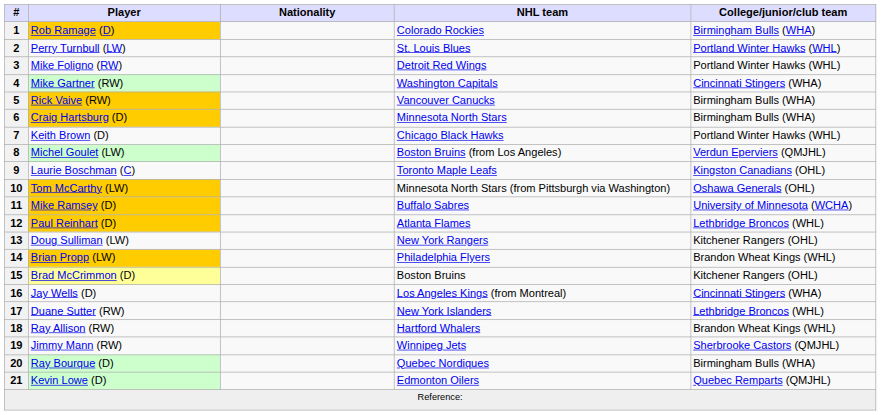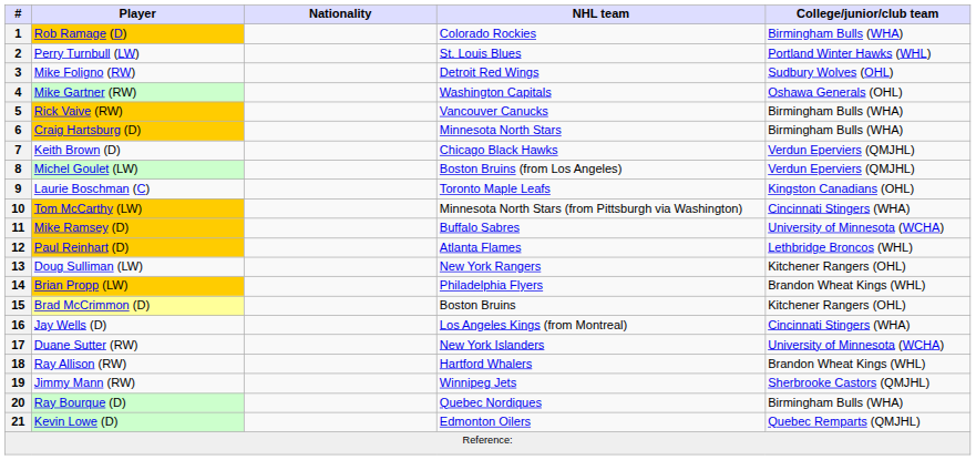3 | College/junior/club team: Portland Winter Hawks (WHL) -> Sudbury Wolves (OHL)
4 | College/junior/club team: Cincinnati Stingers (WHA) -> Oshawa Generals (OHL)
7 | College/junior/club team: Portland Winter Hawks (WHL) -> Verdun Eperviers (QMJHL)
10 | College/junior/club team: Oshawa Generals (OHL) -> Cincinnati Stingers (WHA)
17 | College/junior/club team: Lethbridge Broncos (WHL) -> University of Minnesota (WCHA)
